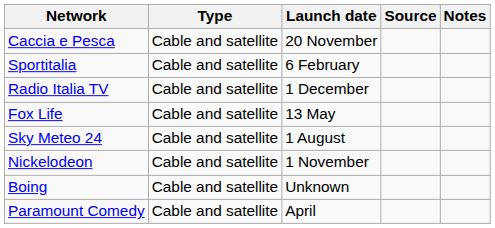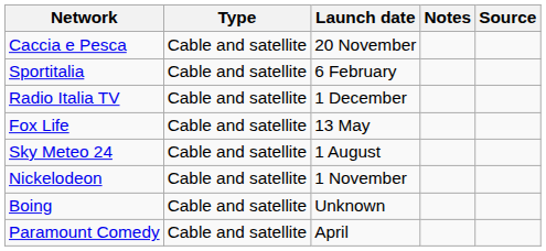columns swapped: Notes <-> Source
